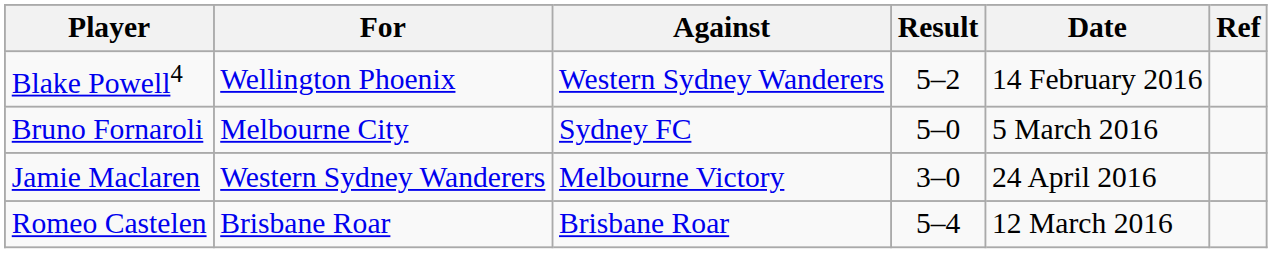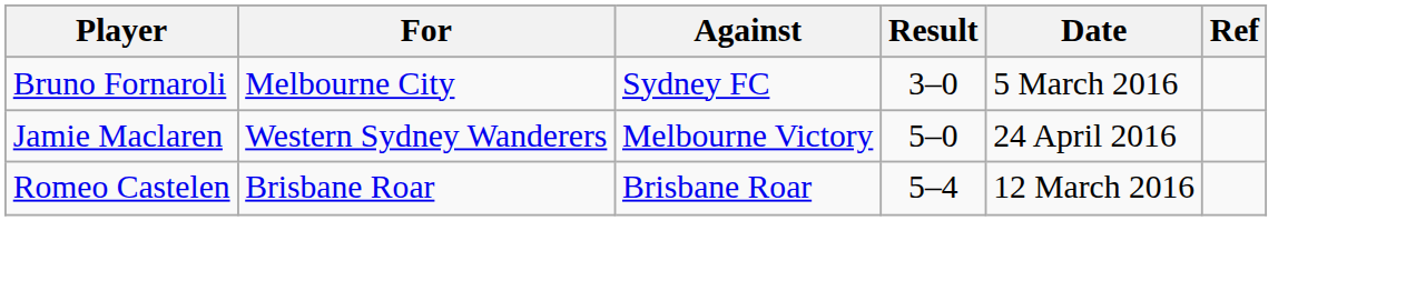- row: Blake Powell4 | Wellington Phoenix | Western Sydney Wanderers | 5–2 | 14 February 2016
Bruno Fornaroli | Result: 5–0 -> 3–0
Jamie Maclaren | Result: 3–0 -> 5–0
